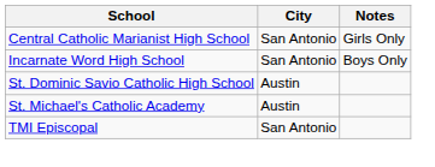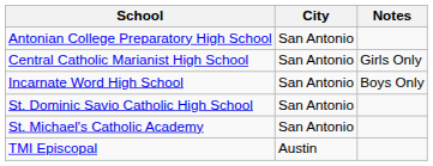+ row: Antonian College Preparatory High School | San Antonio
St. Dominic Savio Catholic High School | City: Austin -> San Antonio
St. Michael's Catholic Academy | City: Austin -> San Antonio
TMI Episcopal | City: San Antonio -> Austin
